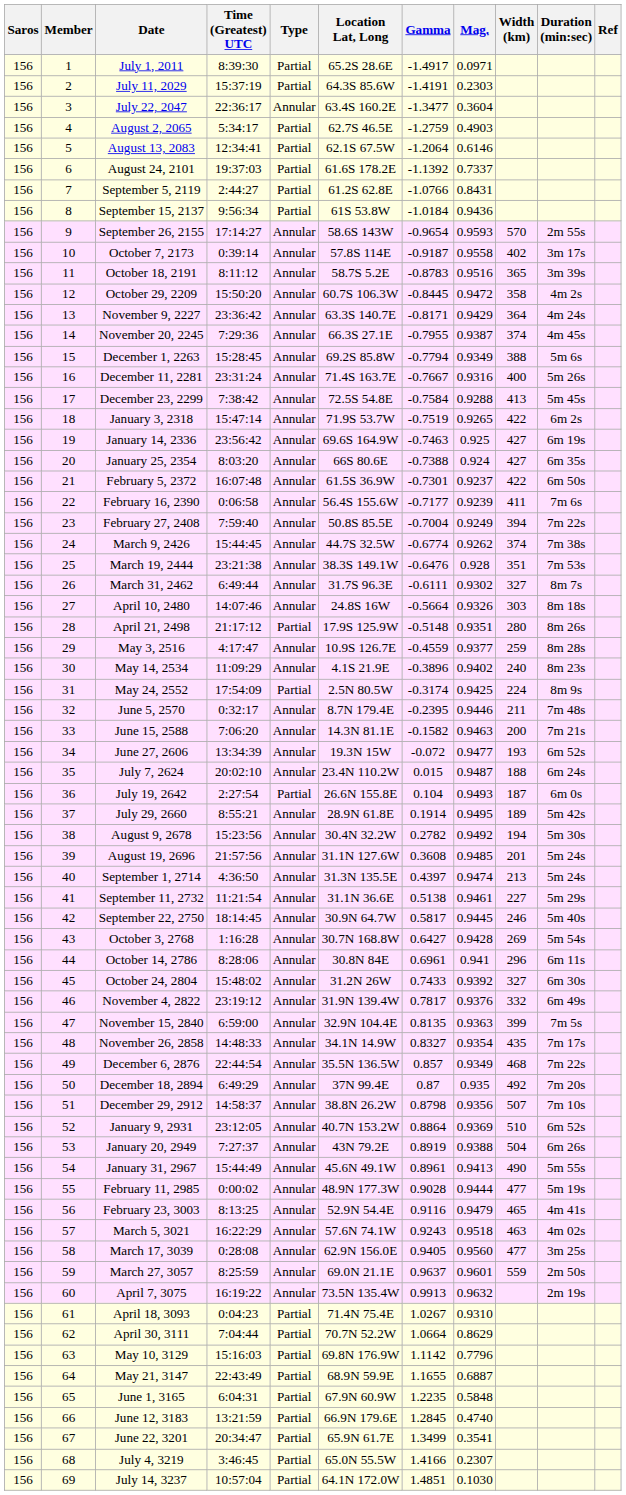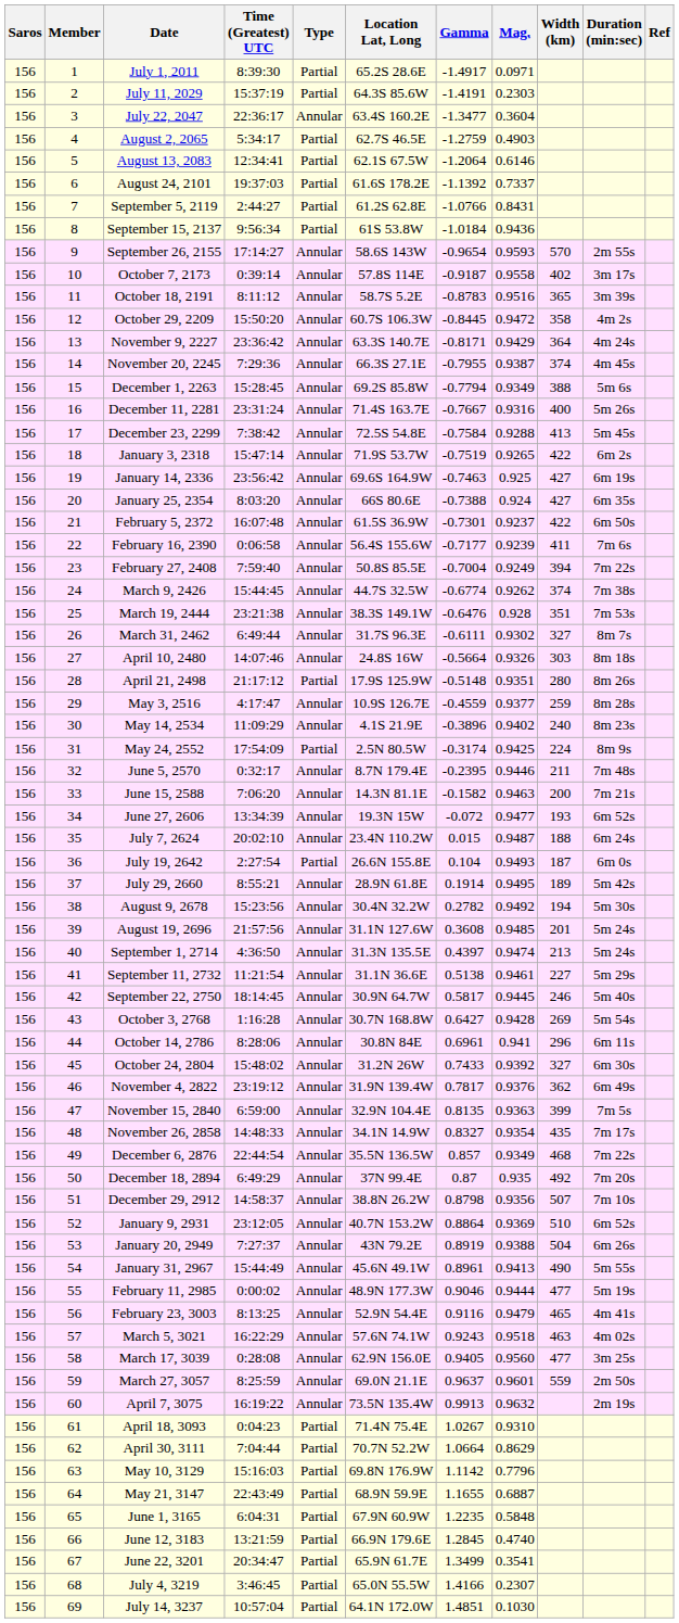November 4, 2822 | Width (km): 332 -> 362
February 11, 2985 | Gamma: 0.9028 -> 0.9046
